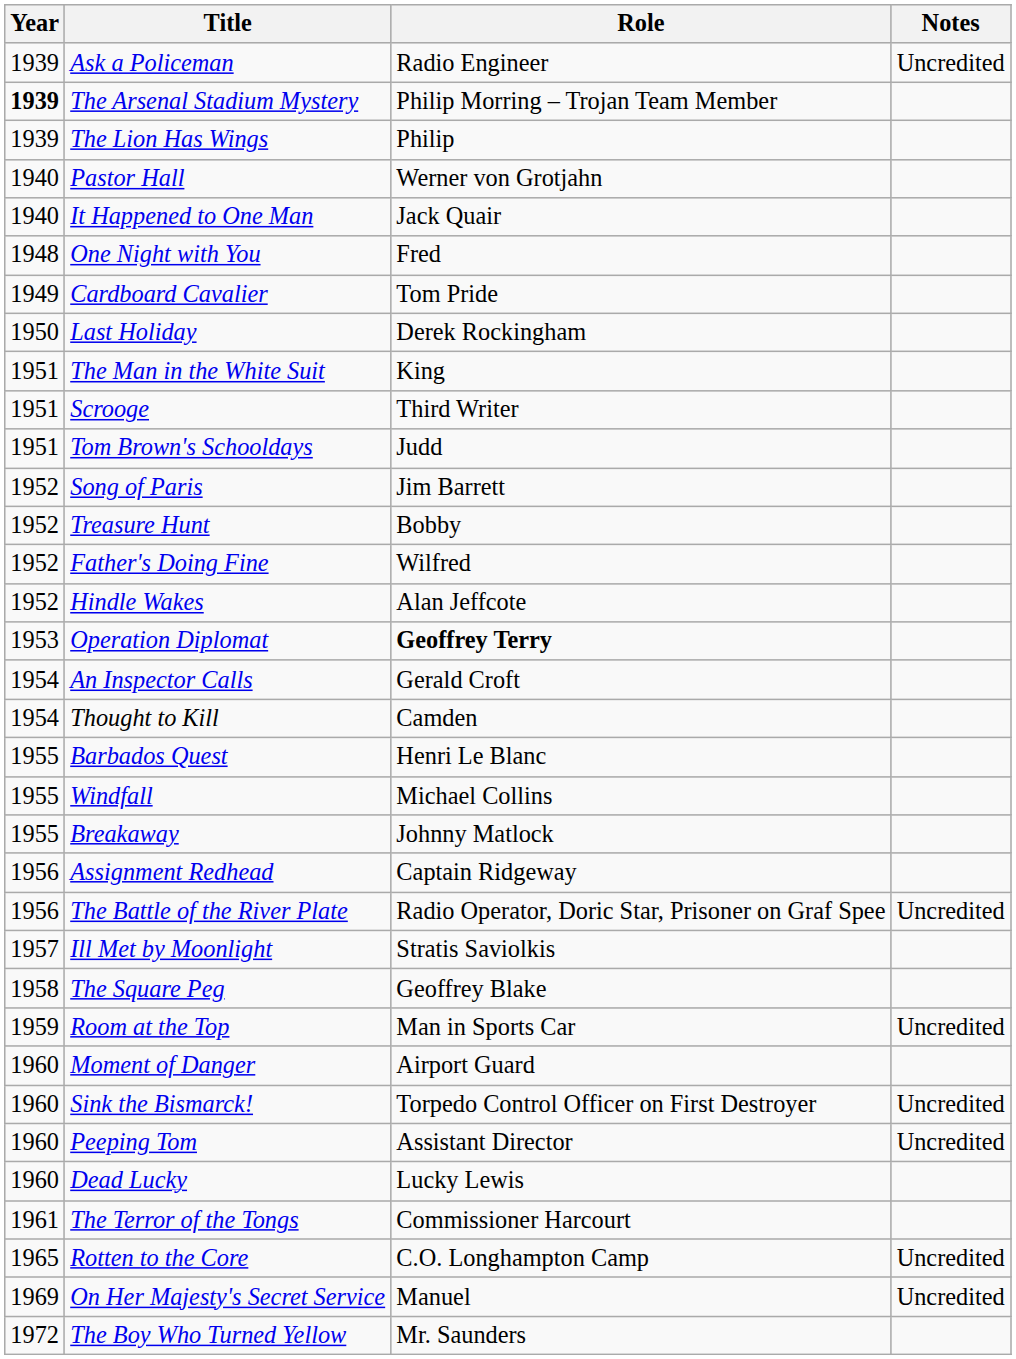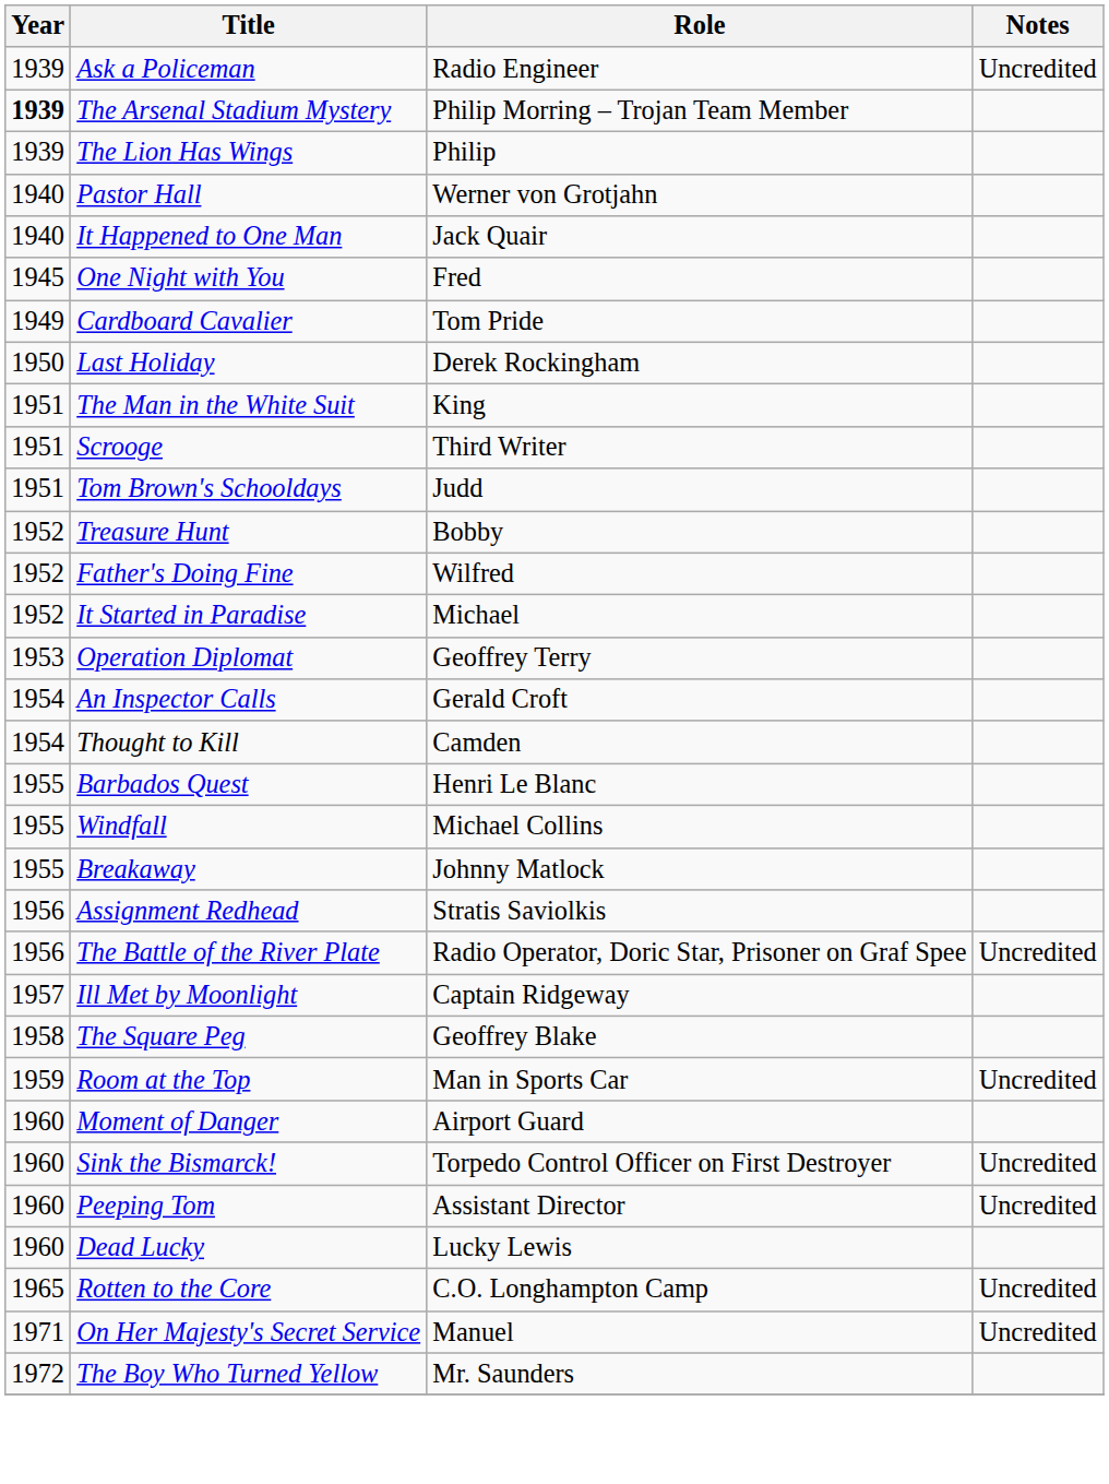One Night with You | Year: 1948 -> 1945
- row: 1952 | Song of Paris | Jim Barrett
+ row: 1952 | It Started in Paradise | Michael
- row: 1952 | Hindle Wakes | Alan Jeffcote
Operation Diplomat | Role: bold -> normal
Assignment Redhead | Role: Captain Ridgeway -> Stratis Saviolkis
Ill Met by Moonlight | Role: Stratis Saviolkis -> Captain Ridgeway
- row: 1961 | The Terror of the Tongs | Commissioner Harcourt
On Her Majesty's Secret Service | Year: 1969 -> 1971
